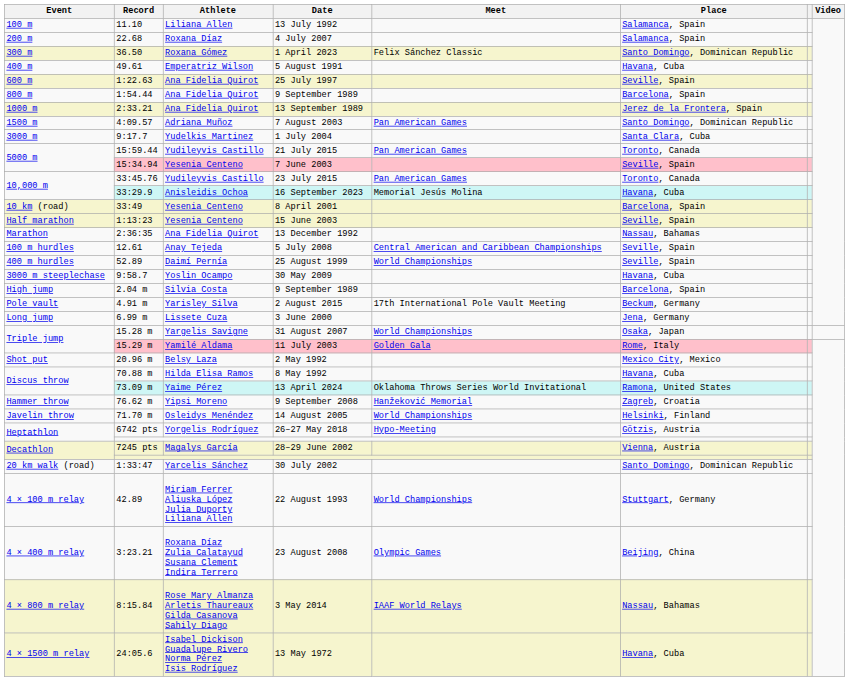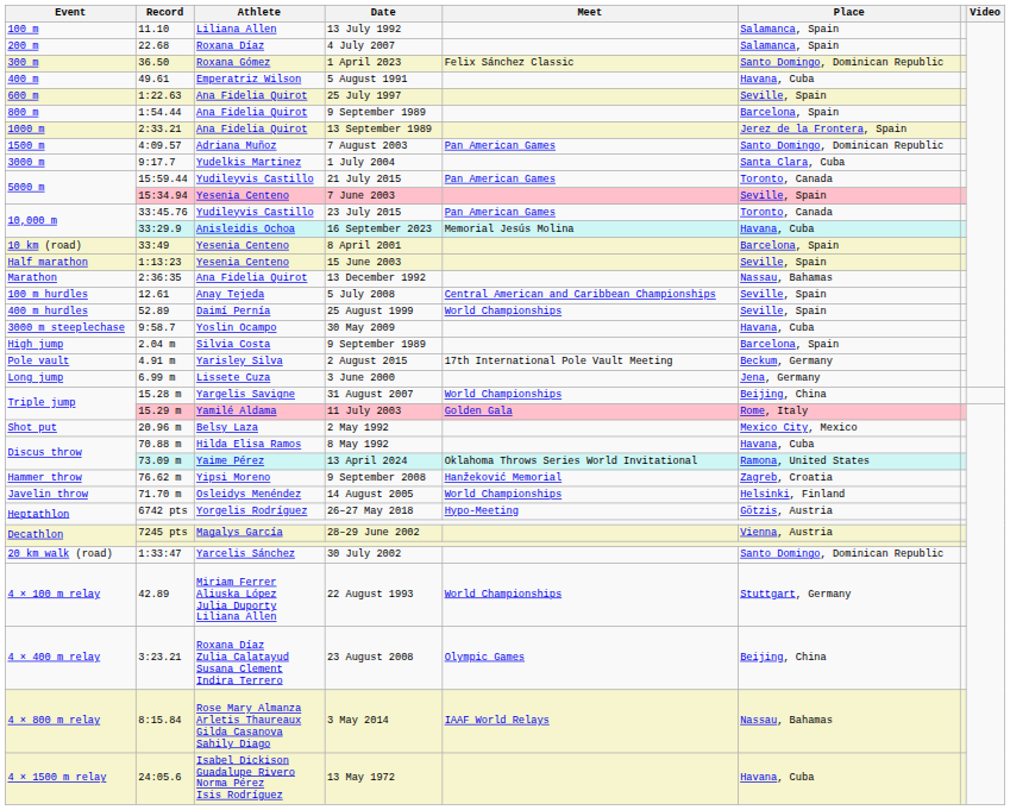31 August 2007 | Place: Osaka, Japan -> Beijing, China
